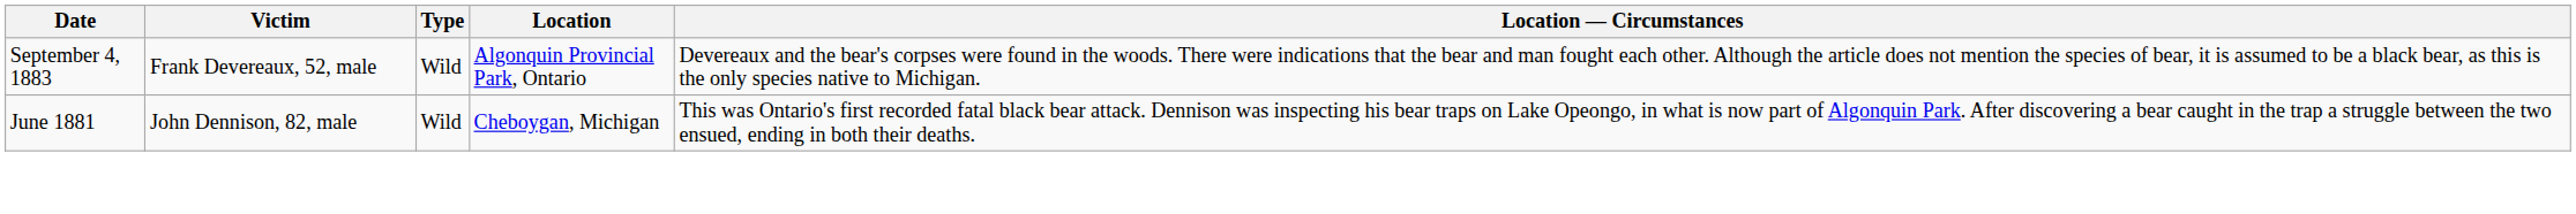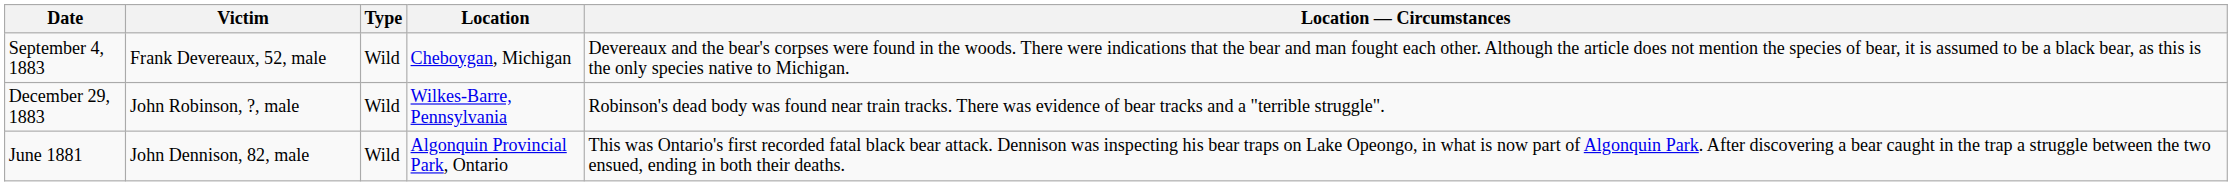September 4, 1883 | Location: Algonquin Provincial Park, Ontario -> Cheboygan, Michigan
+ row: December 29, 1883 | John Robinson, ?, male | Wild | Wilkes-Barre, Pennsylvania | Robinson's dead body was found near train tracks. There was evidence of bear tracks and a "terrible struggle".
June 1881 | Location: Cheboygan, Michigan -> Algonquin Provincial Park, Ontario
